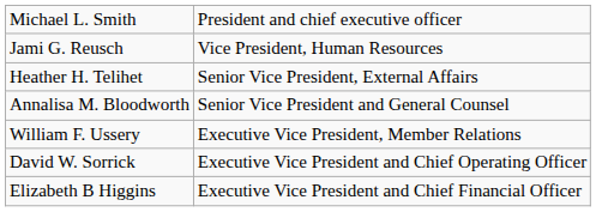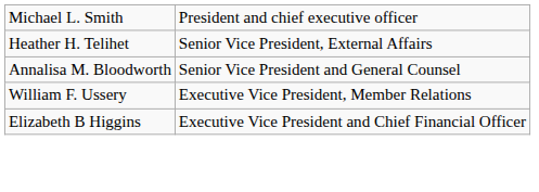- row: Jami G. Reusch | Vice President, Human Resources
- row: David W. Sorrick | Executive Vice President and Chief Operating Officer
